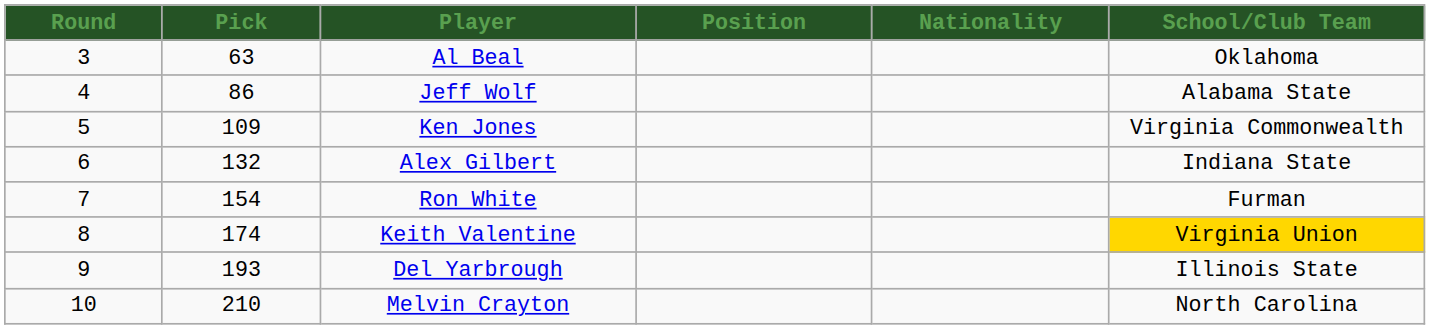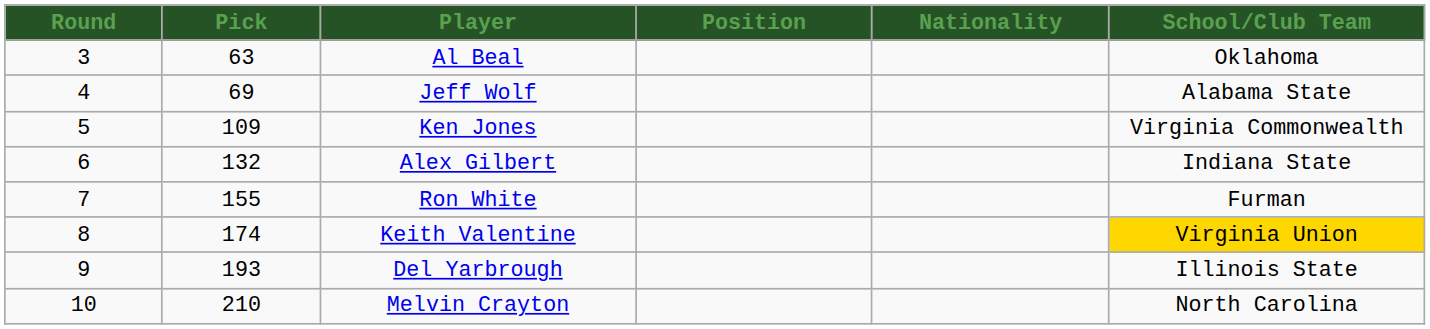Jeff Wolf | Pick: 86 -> 69
Ron White | Pick: 154 -> 155
